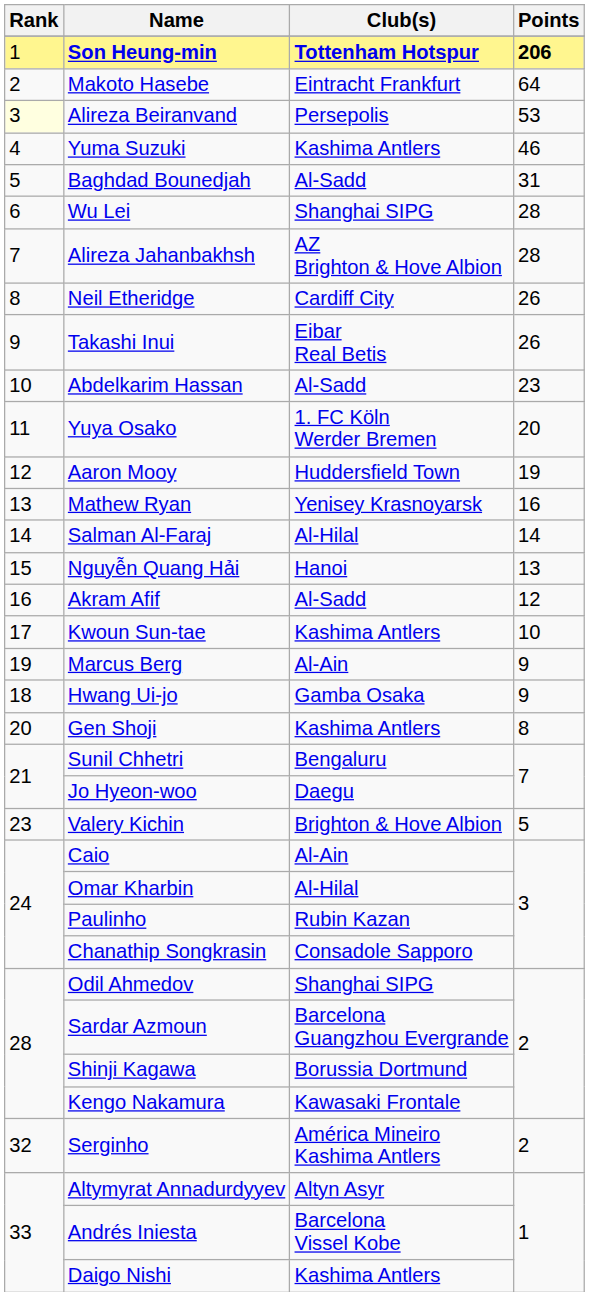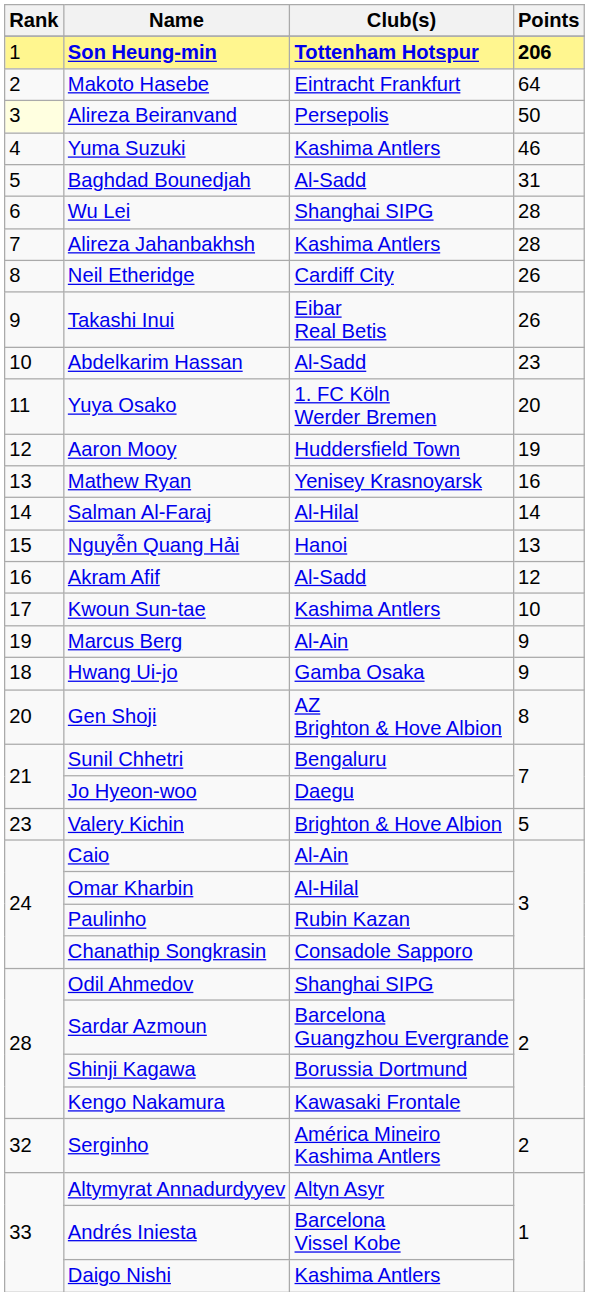Alireza Beiranvand | Points: 53 -> 50
Alireza Jahanbakhsh | Club(s): AZ Brighton & Hove Albion -> Kashima Antlers
Gen Shoji | Club(s): Kashima Antlers -> AZ Brighton & Hove Albion
